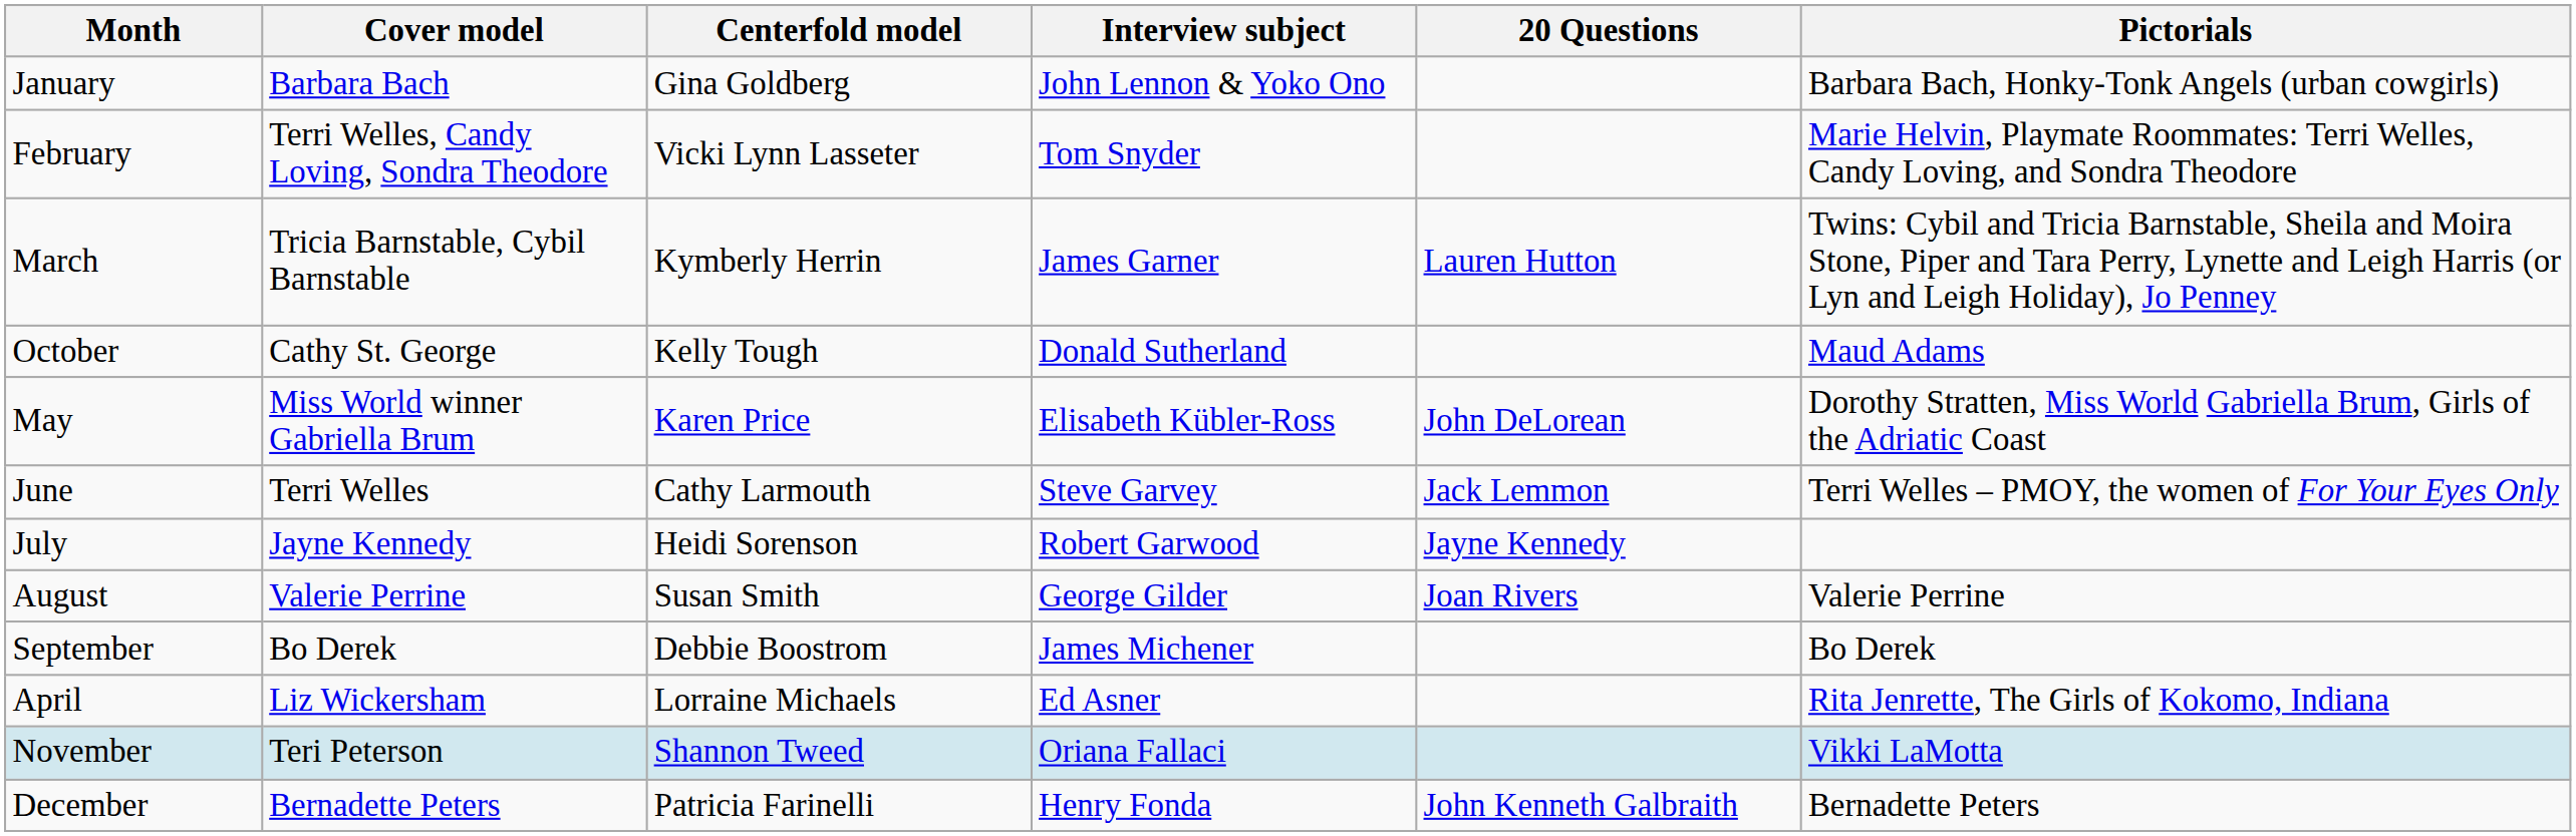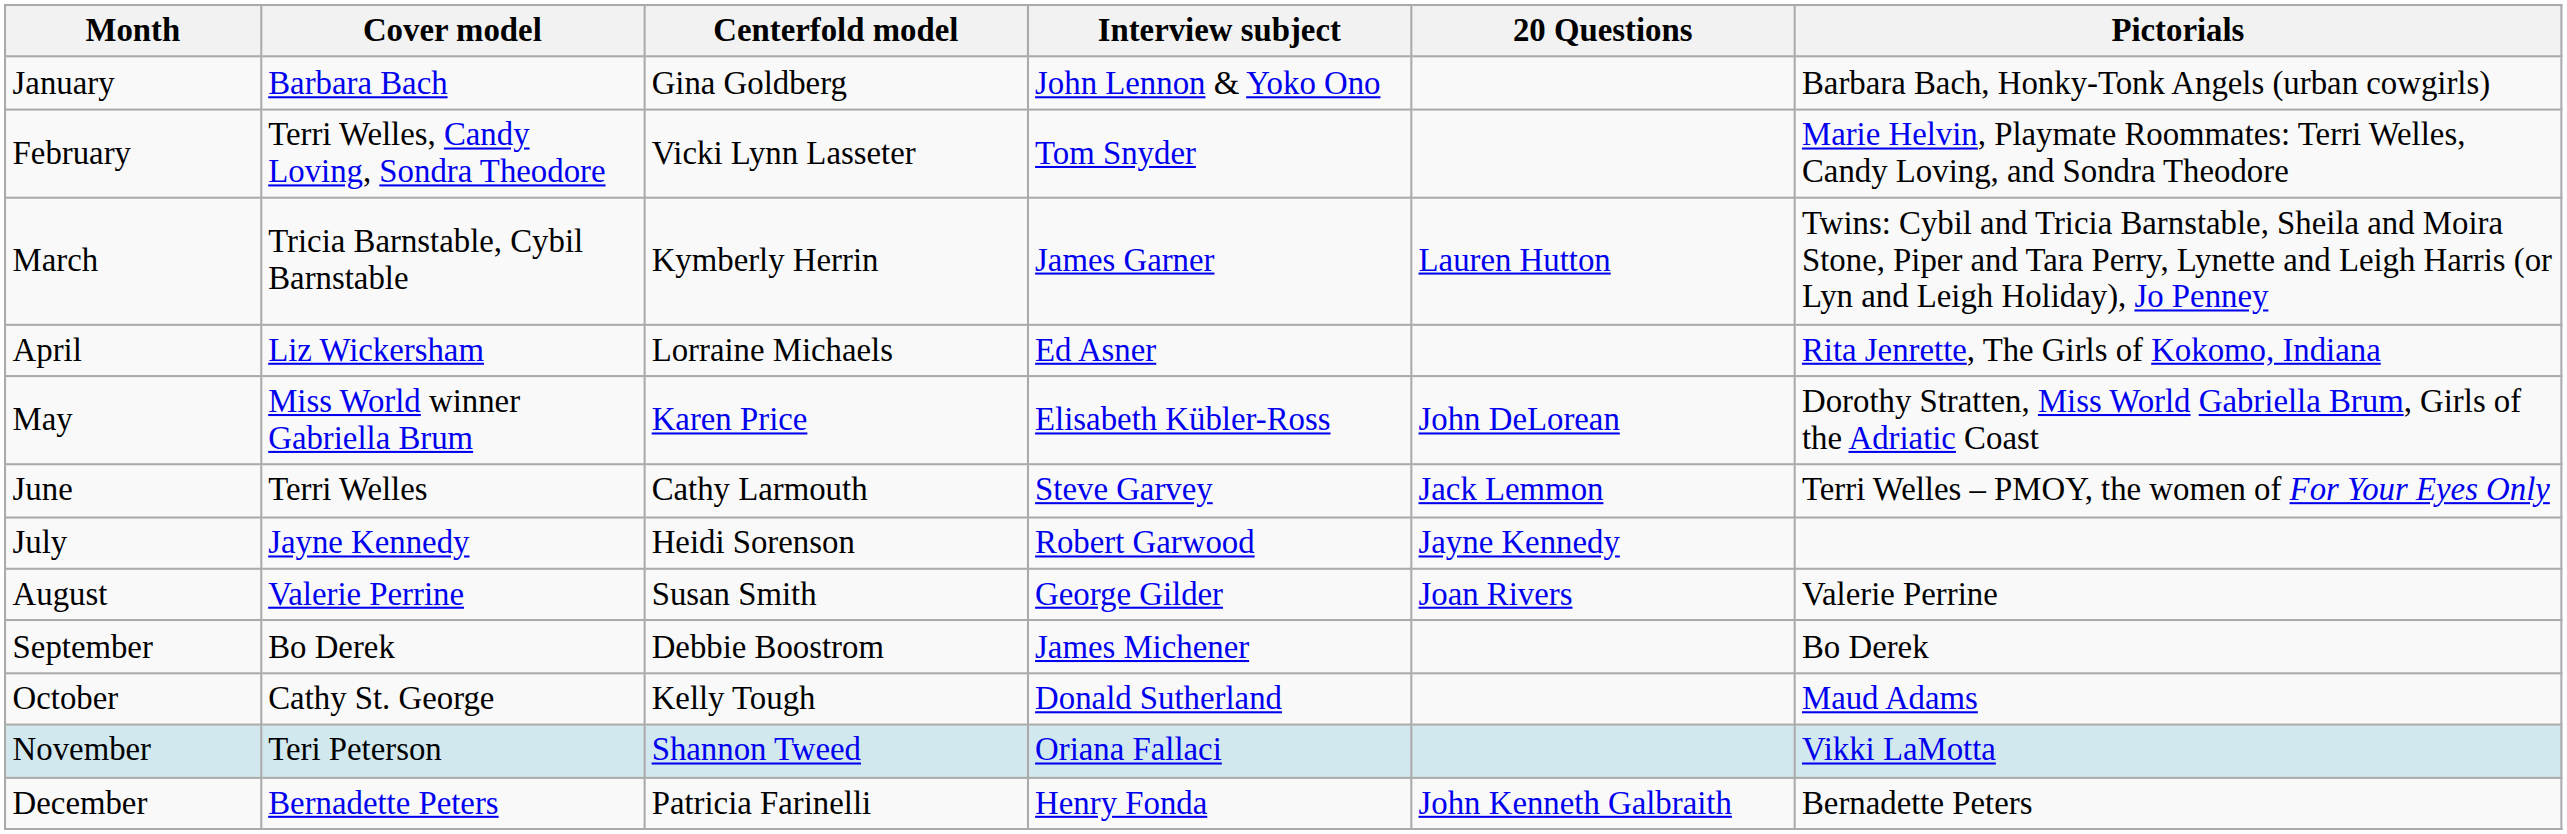rows swapped: April <-> October
